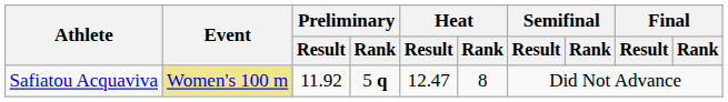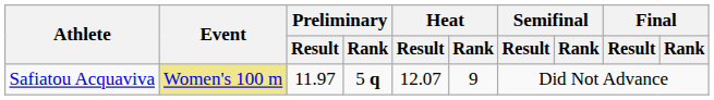Safiatou Acquaviva | Preliminary / Result: 11.92 -> 11.97
Safiatou Acquaviva | Heat / Result: 12.47 -> 12.07
Safiatou Acquaviva | Heat / Rank: 8 -> 9
